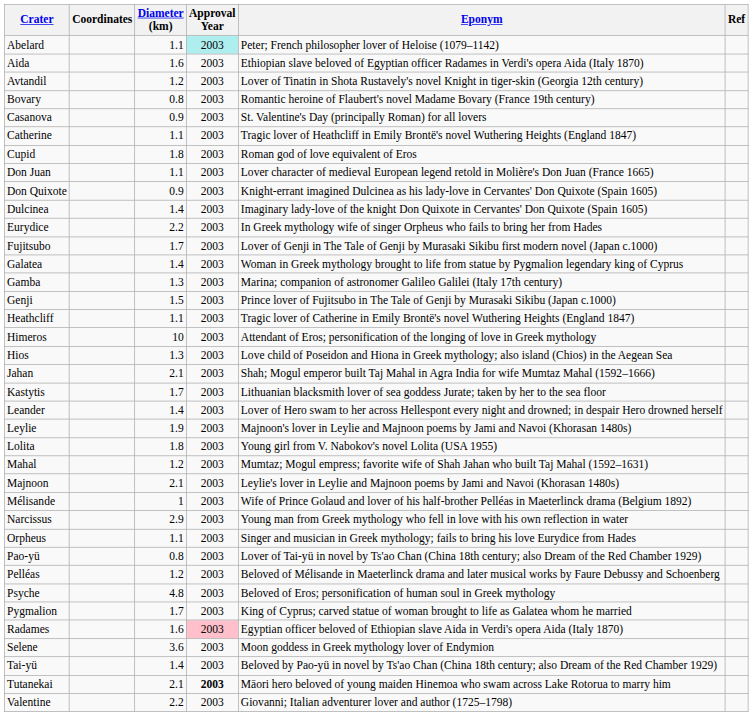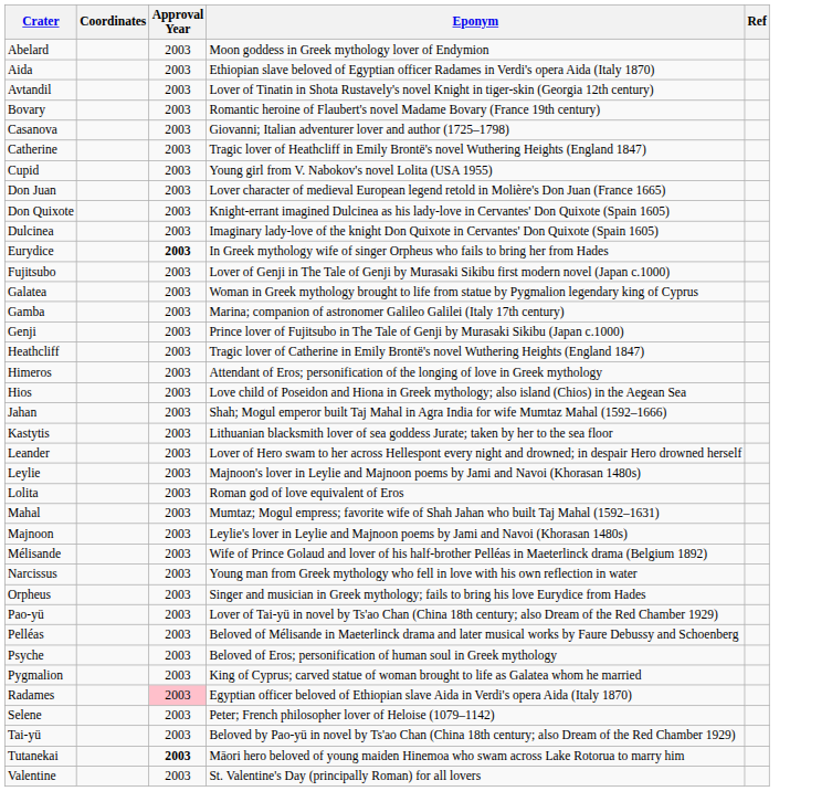- column: Diameter (km) | 1.1 | 1.6 | 1.2 | 0.8 | 0.9 | 1.1 | 1.8 | 1.1 | 0.9 | 1.4 | 2.2 | 1.7 | 1.4 | 1.3 | 1.5 | 1.1 | 10 | 1.3 | 2.1 | 1.7 | 1.4 | 1.9 | 1.8 | 1.2 | 2.1 | 1 | 2.9 | 1.1 | 0.8 | 1.2 | 4.8 | 1.7 | 1.6 | 3.6 | 1.4 | 2.1 | 2.2
Abelard | Approval Year: paleturquoise background -> no background
Abelard | Eponym: Peter; French philosopher lover of Heloise (1079–1142) -> Moon goddess in Greek mythology lover of Endymion
Casanova | Eponym: St. Valentine's Day (principally Roman) for all lovers -> Giovanni; Italian adventurer lover and author (1725–1798)
Cupid | Eponym: Roman god of love equivalent of Eros -> Young girl from V. Nabokov's novel Lolita (USA 1955)
Eurydice | Approval Year: normal -> bold
Lolita | Eponym: Young girl from V. Nabokov's novel Lolita (USA 1955) -> Roman god of love equivalent of Eros
Selene | Eponym: Moon goddess in Greek mythology lover of Endymion -> Peter; French philosopher lover of Heloise (1079–1142)
Valentine | Eponym: Giovanni; Italian adventurer lover and author (1725–1798) -> St. Valentine's Day (principally Roman) for all lovers
